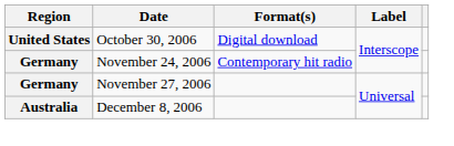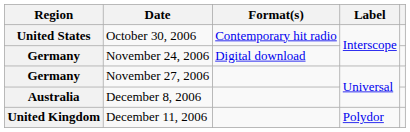October 30, 2006 | Format(s): Digital download -> Contemporary hit radio
November 24, 2006 | Format(s): Contemporary hit radio -> Digital download
+ row: United Kingdom | December 11, 2006 | Polydor
